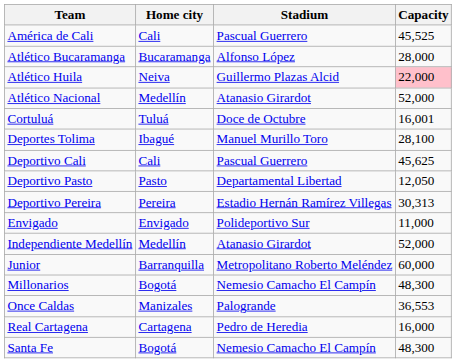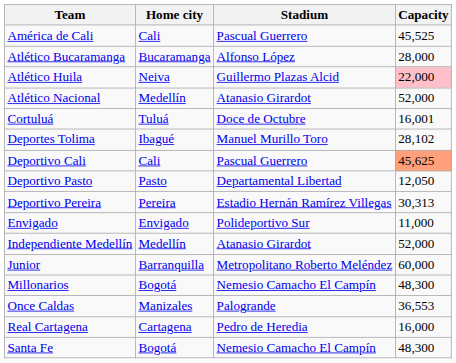Deportes Tolima | Capacity: 28,100 -> 28,102
Deportivo Cali | Capacity: no background -> lightsalmon background
